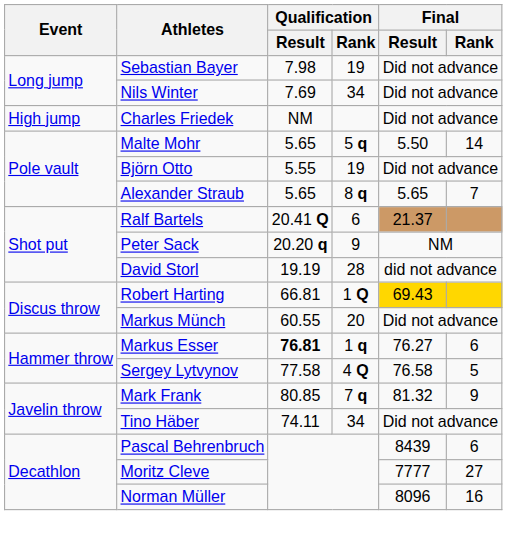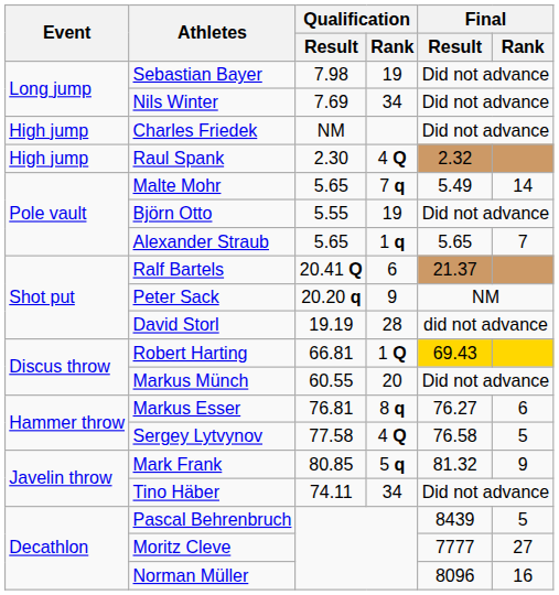+ row: High jump | Raul Spank | 2.30 | 4 Q | 2.32
Malte Mohr | Qualification / Rank: 5 q -> 7 q
Malte Mohr | Final / Result: 5.50 -> 5.49
Alexander Straub | Qualification / Rank: 8 q -> 1 q
Markus Esser | Qualification / Result: bold -> normal
Markus Esser | Qualification / Rank: 1 q -> 8 q
Mark Frank | Qualification / Rank: 7 q -> 5 q
Pascal Behrenbruch | Final / Rank: 6 -> 5
